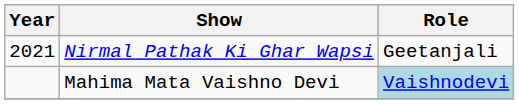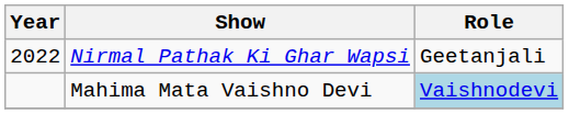Nirmal Pathak Ki Ghar Wapsi | Year: 2021 -> 2022
